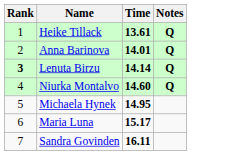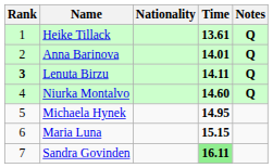+ column: Nationality
Lenuta Birzu | Time: 14.14 -> 14.11
Maria Luna | Time: 15.17 -> 15.15
Sandra Govinden | Time: no background -> lightgreen background
